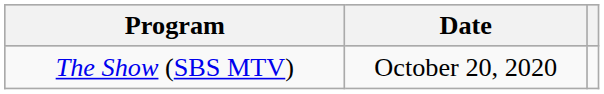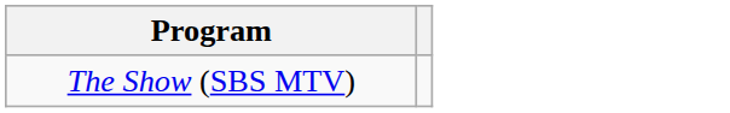- column: Date | October 20, 2020
